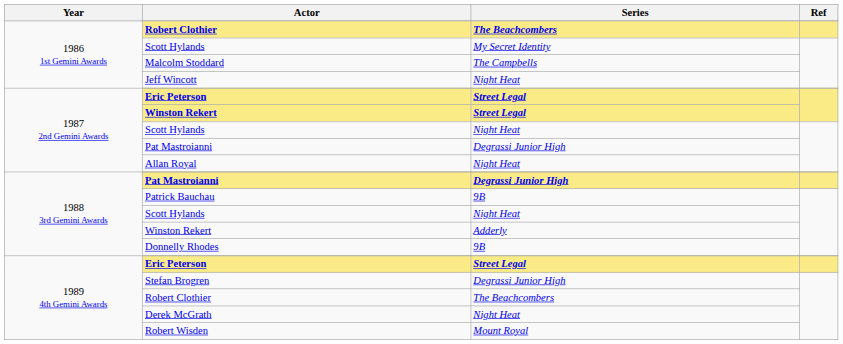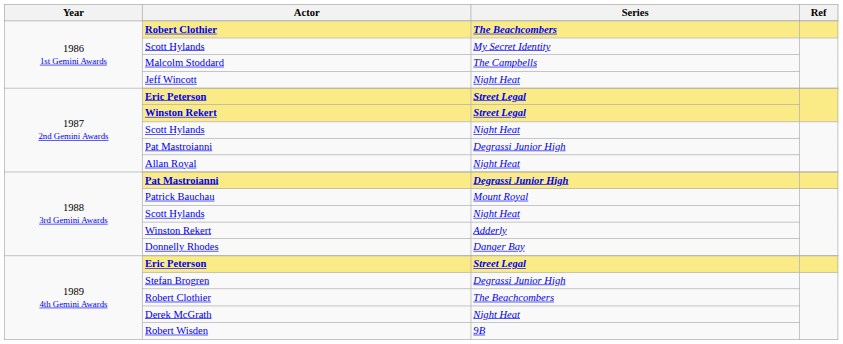Patrick Bauchau | Series: 9B -> Mount Royal
Donnelly Rhodes | Series: 9B -> Danger Bay
Robert Wisden | Series: Mount Royal -> 9B
